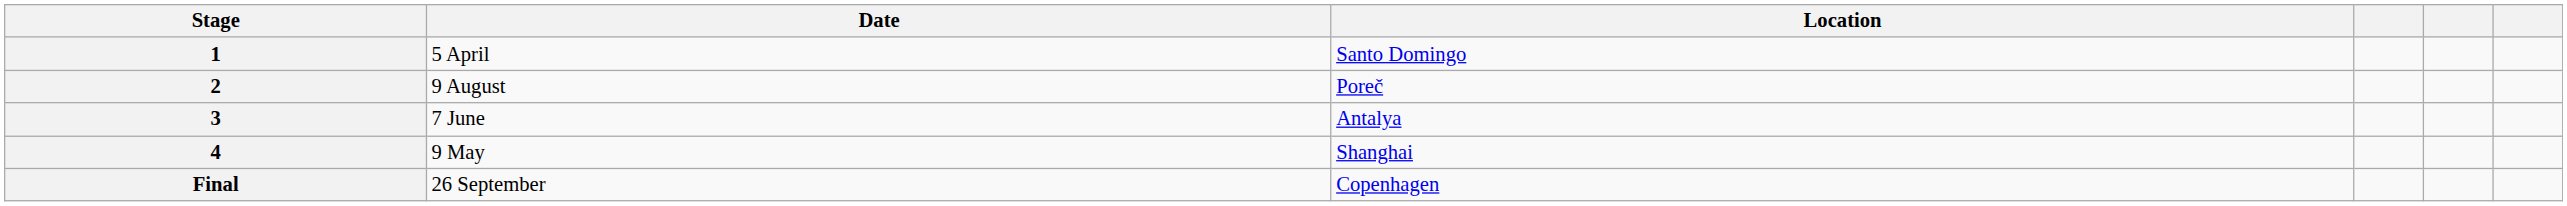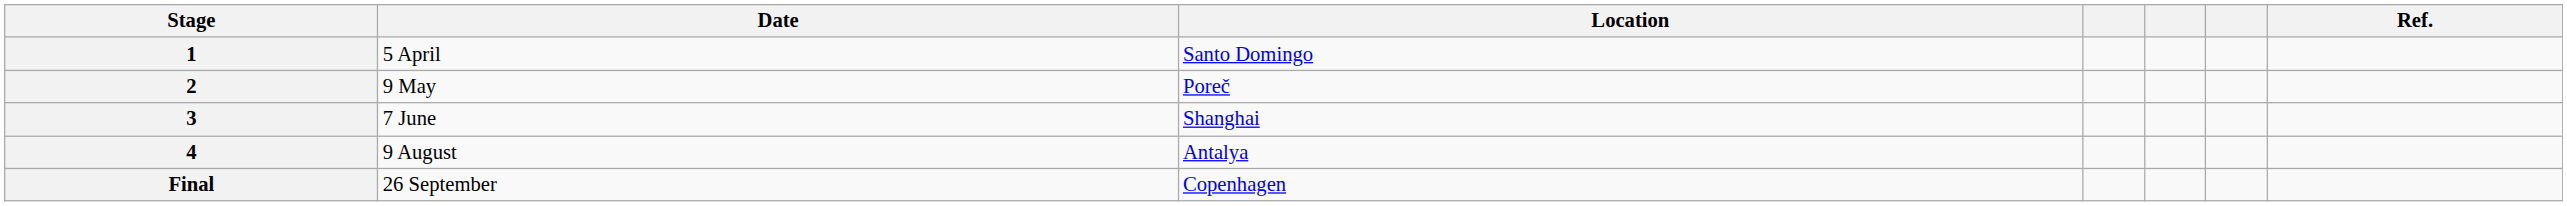+ column: Ref.
2 | Date: 9 August -> 9 May
3 | Location: Antalya -> Shanghai
4 | Date: 9 May -> 9 August
4 | Location: Shanghai -> Antalya
